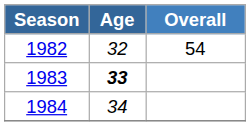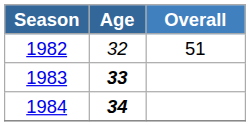1982 | Overall: 54 -> 51
1984 | Age: normal -> bold
